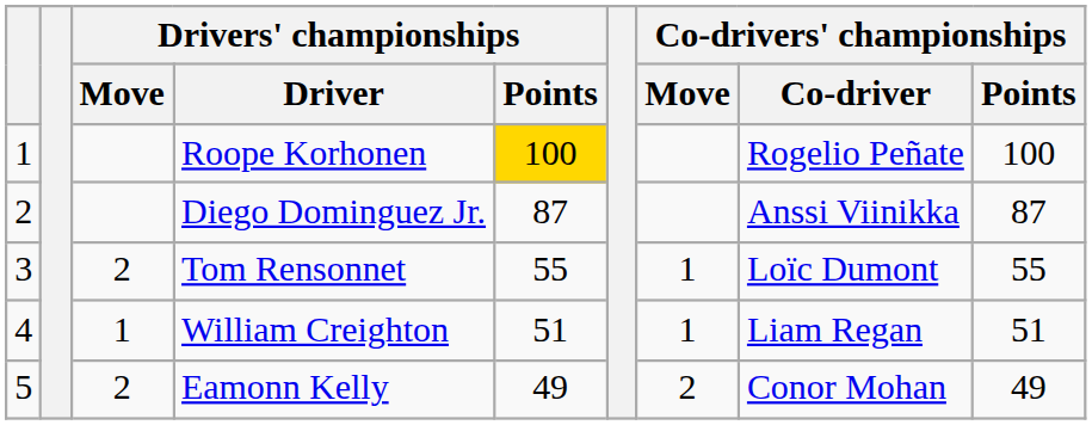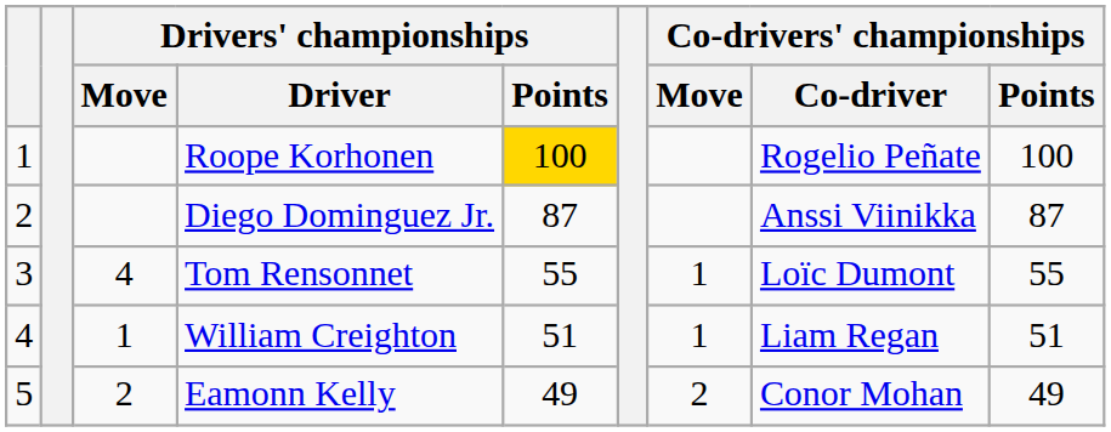Tom Rensonnet | Drivers' championships / Move: 2 -> 4
